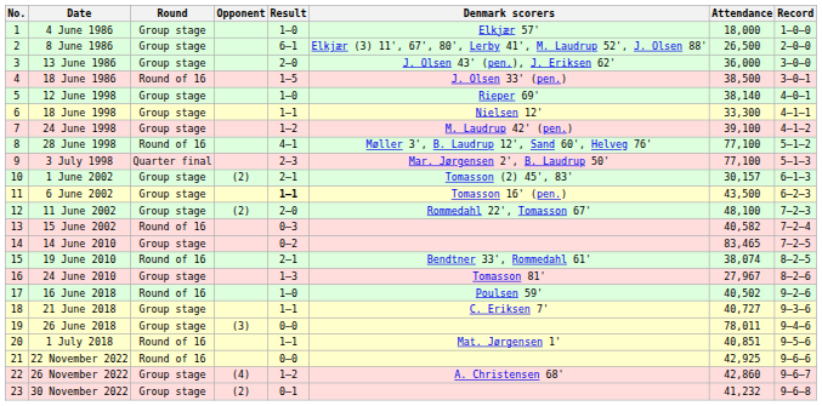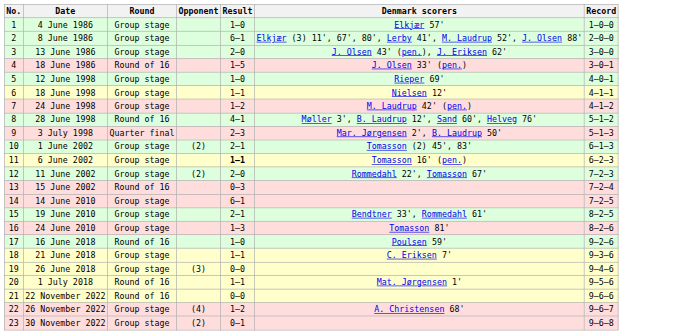- column: Attendance | 18,000 | 26,500 | 36,000 | 38,500 | 38,140 | 33,300 | 39,100 | 77,100 | 77,100 | 30,157 | 43,500 | 48,100 | 40,582 | 83,465 | 38,074 | 27,967 | 40,502 | 40,727 | 78,011 | 40,851 | 42,925 | 42,860 | 41,232
14 June 2010 | Result: 0–2 -> 6–1
19 June 2010 | Round: Round of 16 -> Group stage
